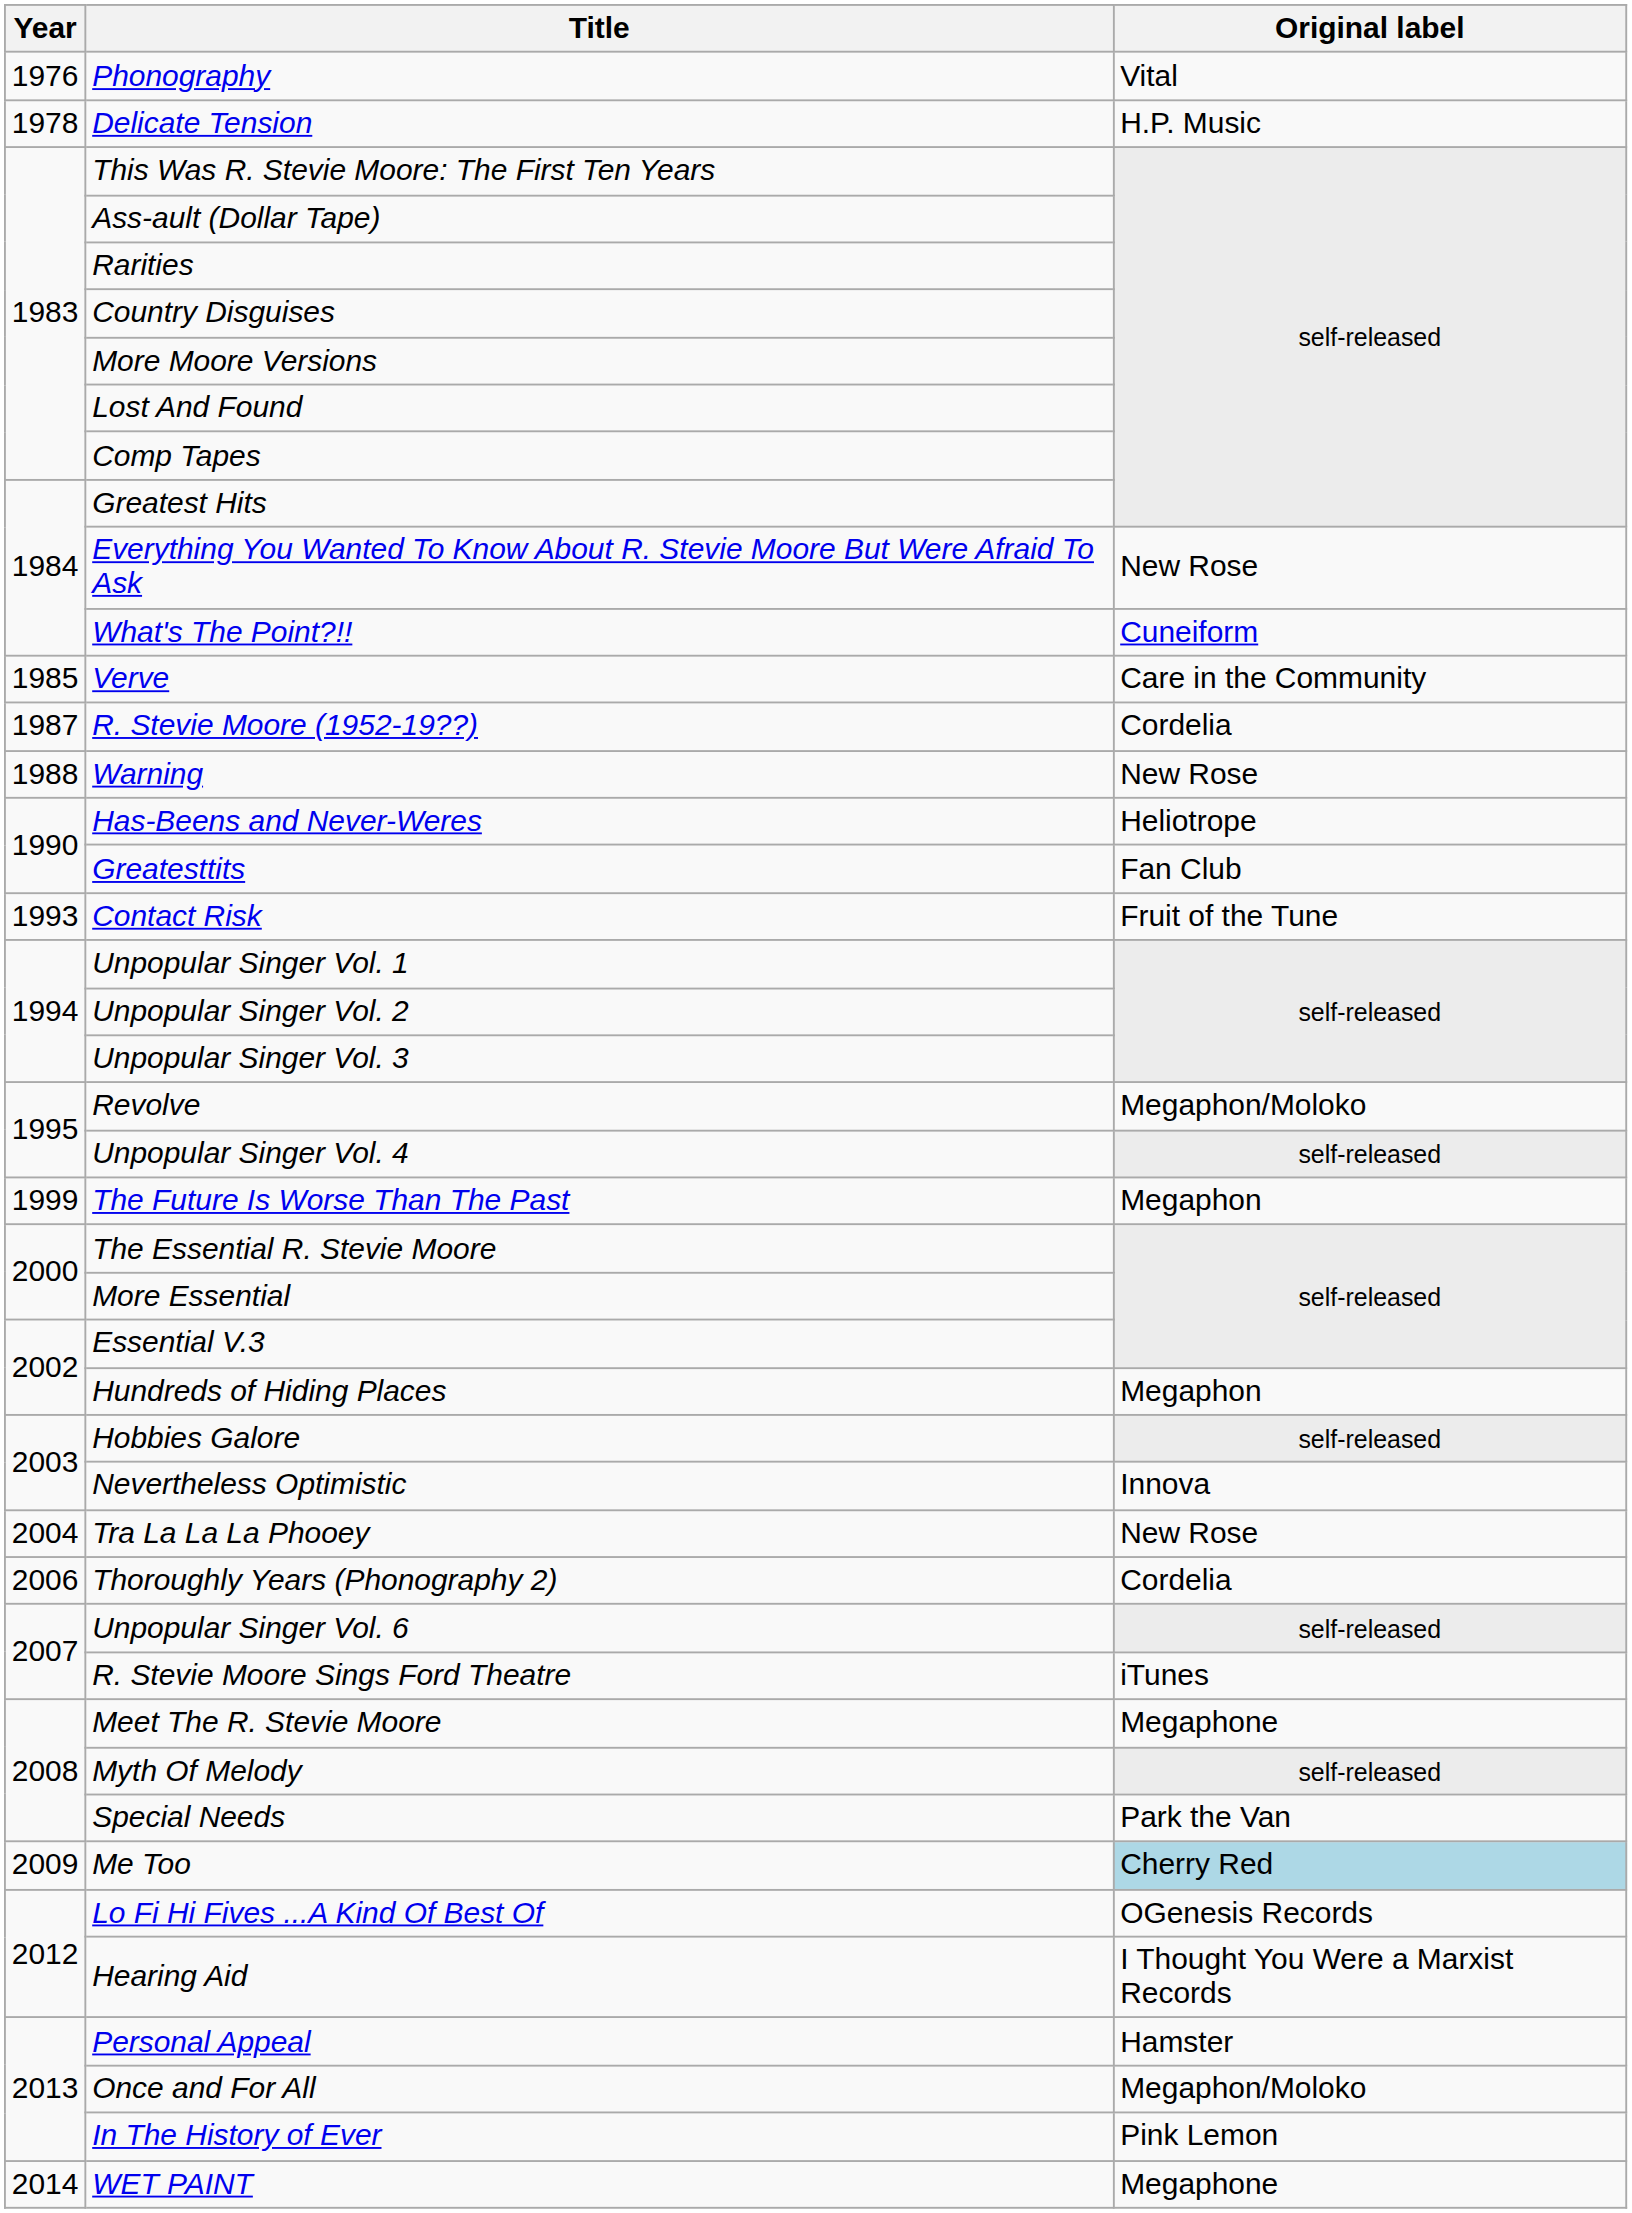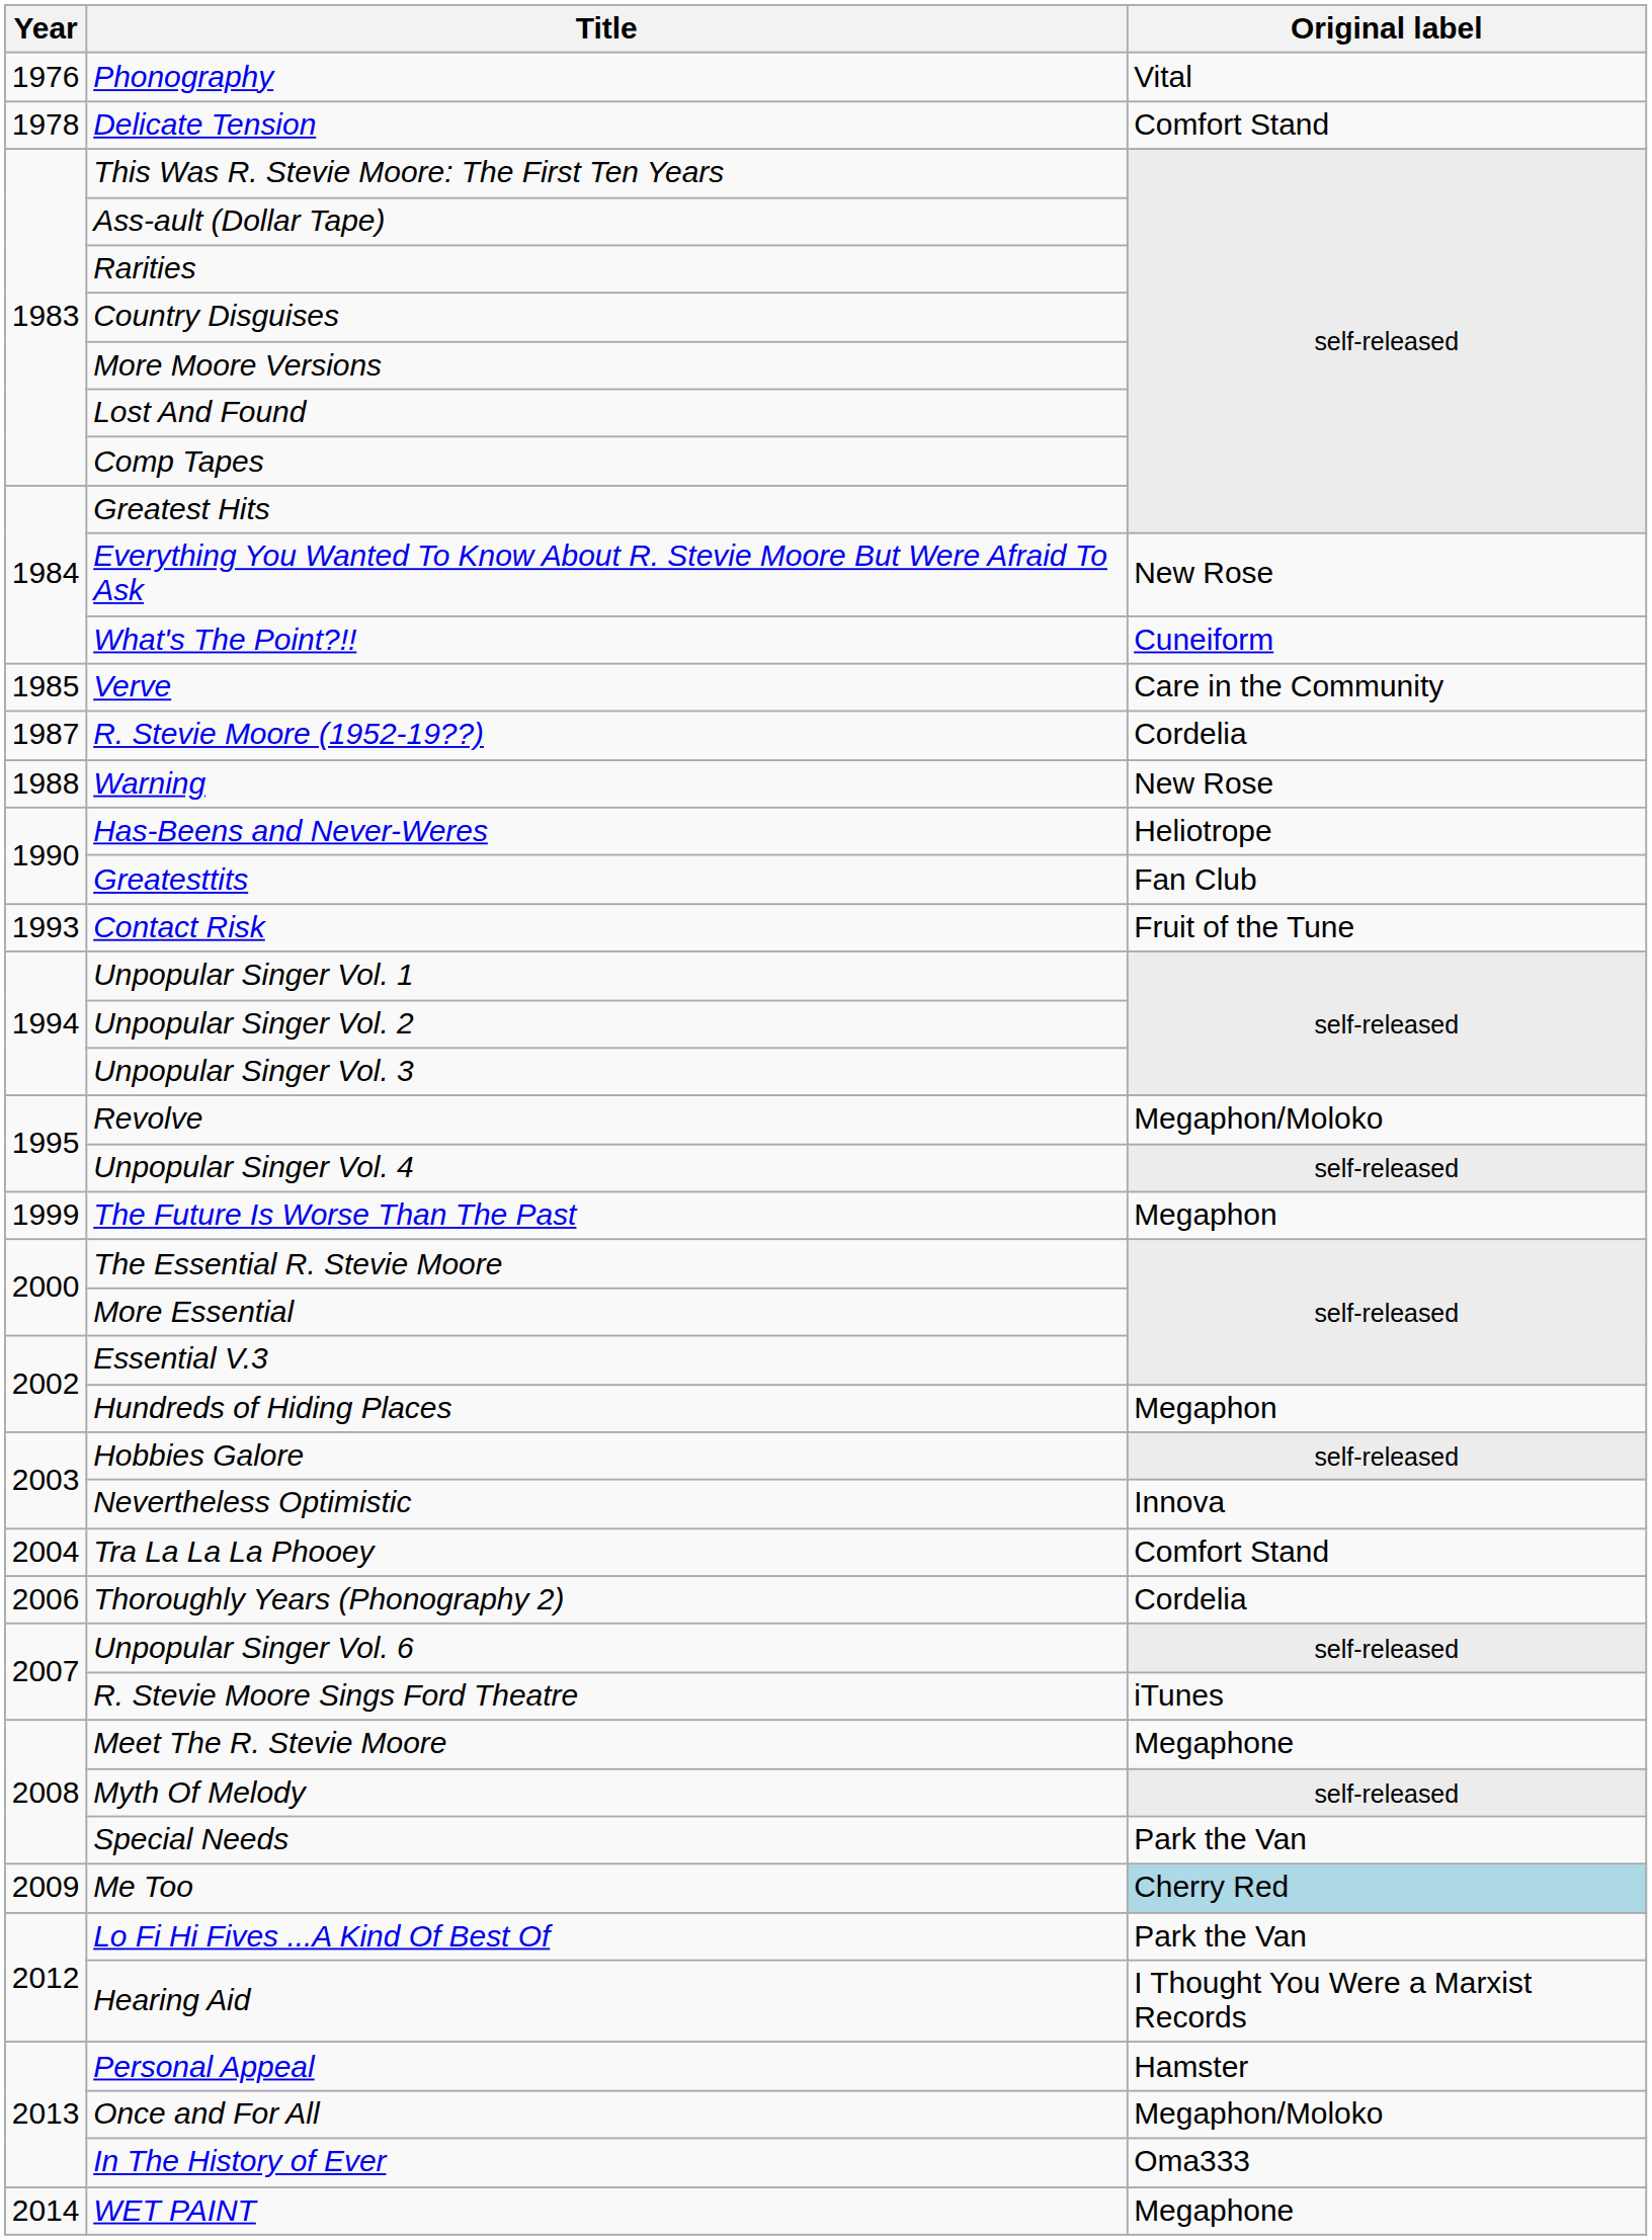Delicate Tension | Original label: H.P. Music -> Comfort Stand
Tra La La La Phooey | Original label: New Rose -> Comfort Stand
Lo Fi Hi Fives ...A Kind Of Best Of | Original label: OGenesis Records -> Park the Van
In The History of Ever | Original label: Pink Lemon -> Oma333
